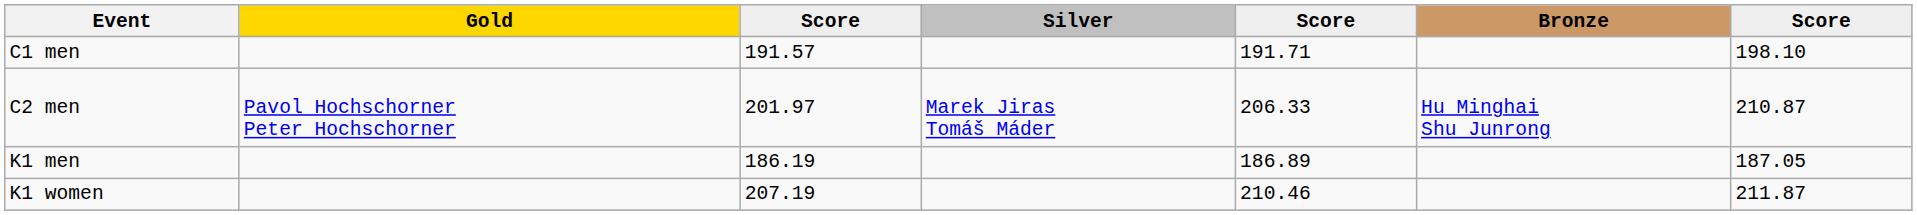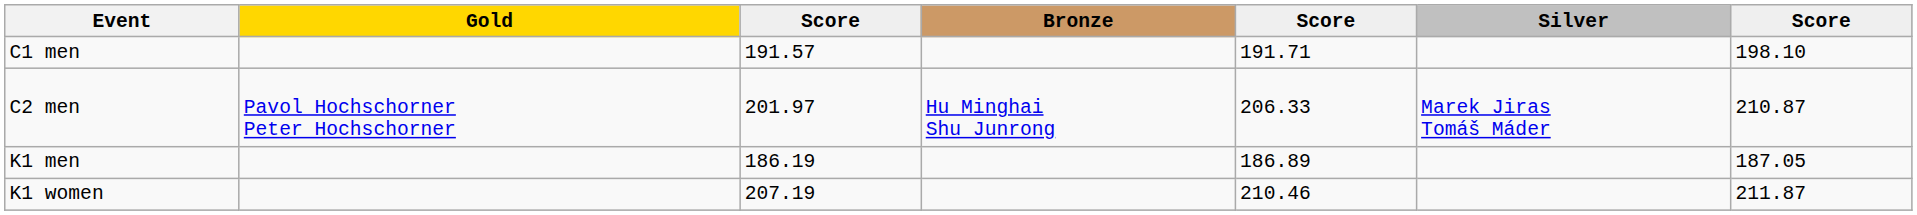columns swapped: Silver <-> Bronze
